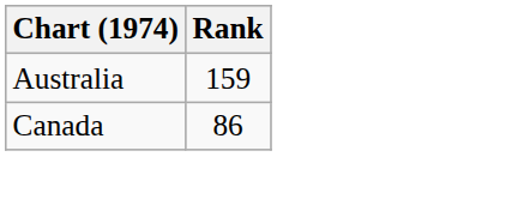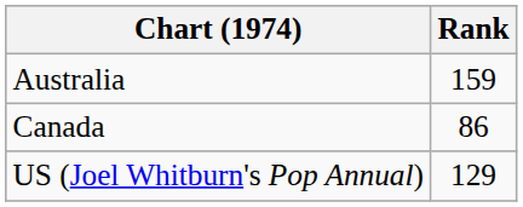+ row: US (Joel Whitburn's Pop Annual) | 129
